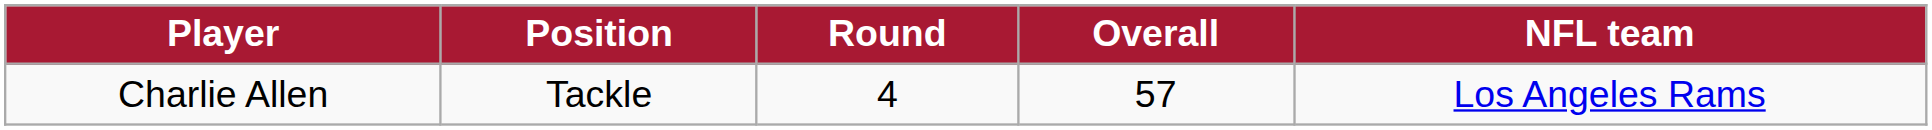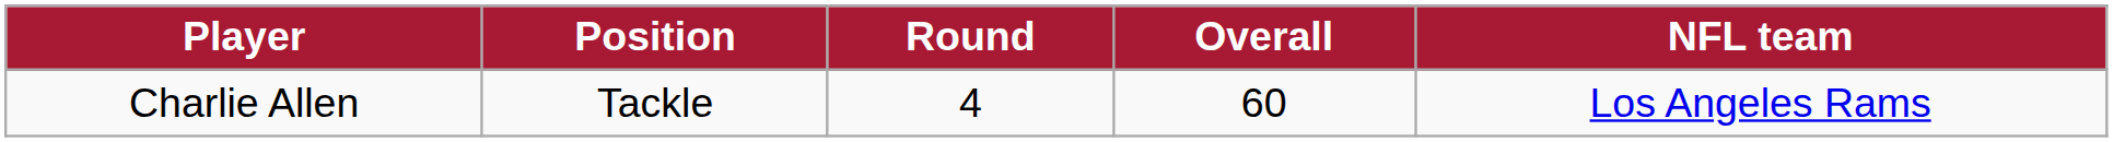Charlie Allen | Overall: 57 -> 60
